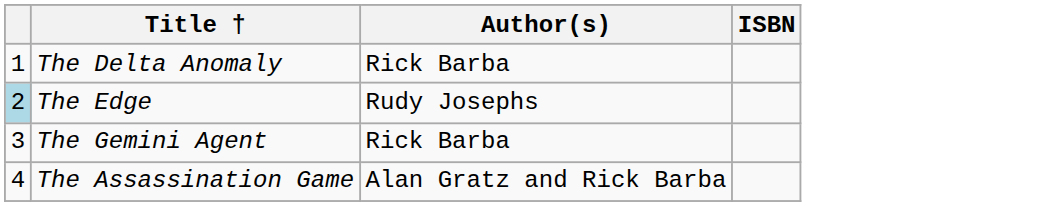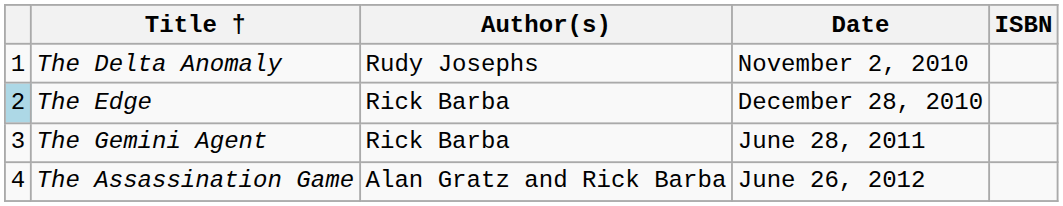+ column: Date | November 2, 2010 | December 28, 2010 | June 28, 2011 | June 26, 2012
The Delta Anomaly | Author(s): Rick Barba -> Rudy Josephs
The Edge | Author(s): Rudy Josephs -> Rick Barba
